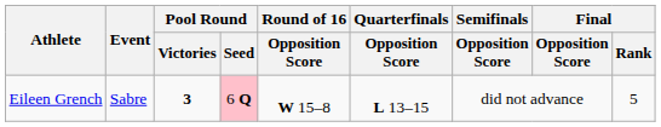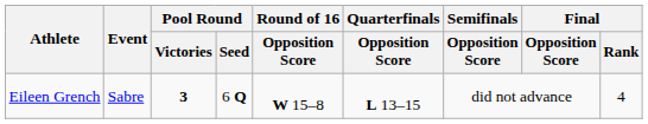Eileen Grench | Pool Round / Seed: pink background -> no background
Eileen Grench | Final / Rank: 5 -> 4
